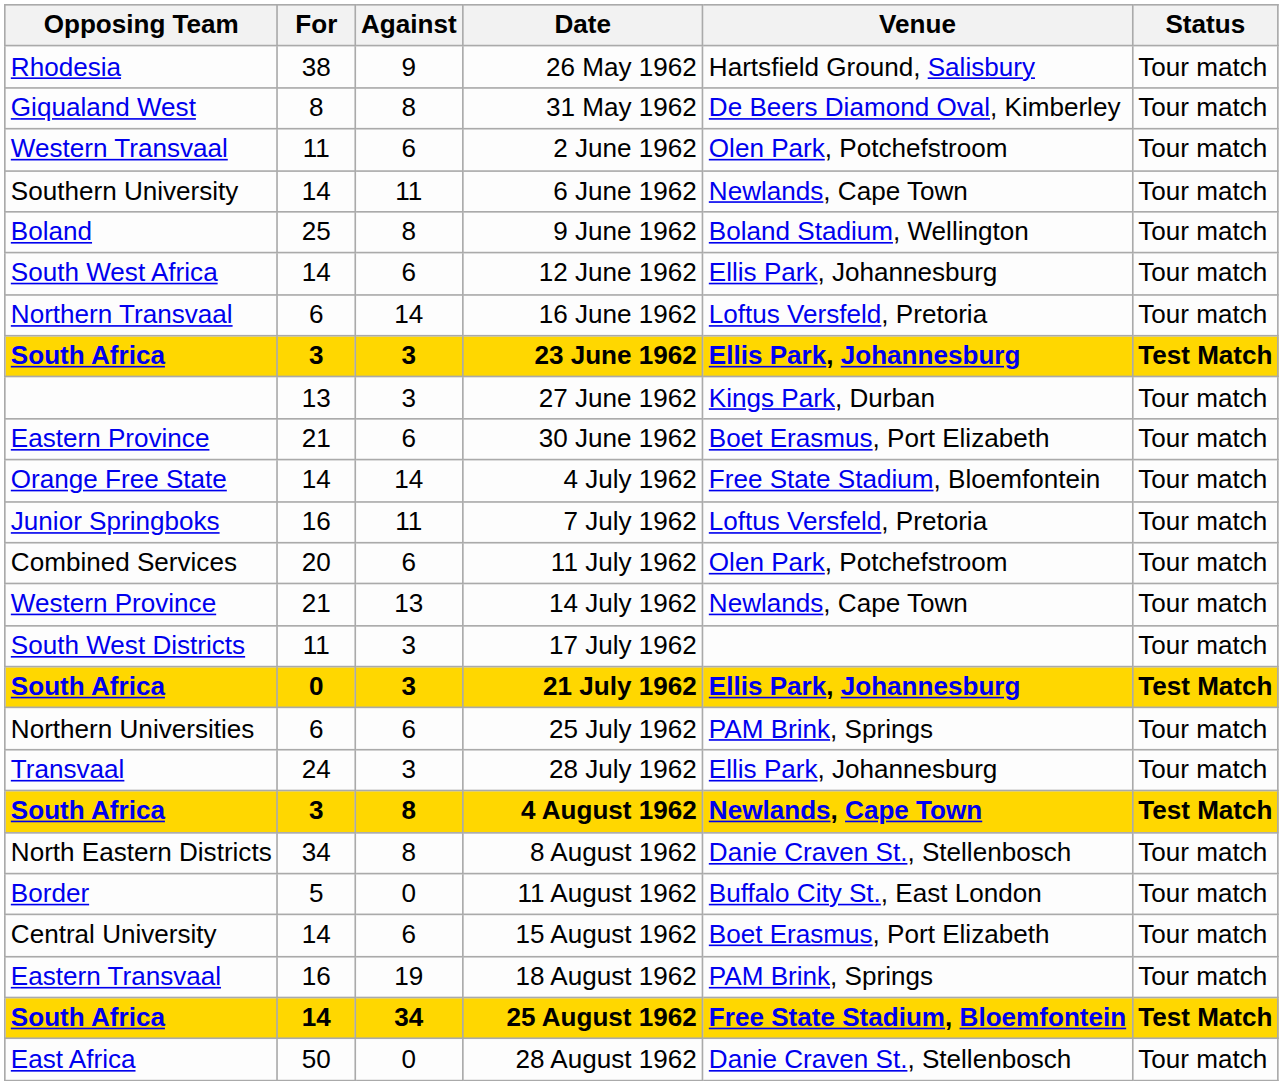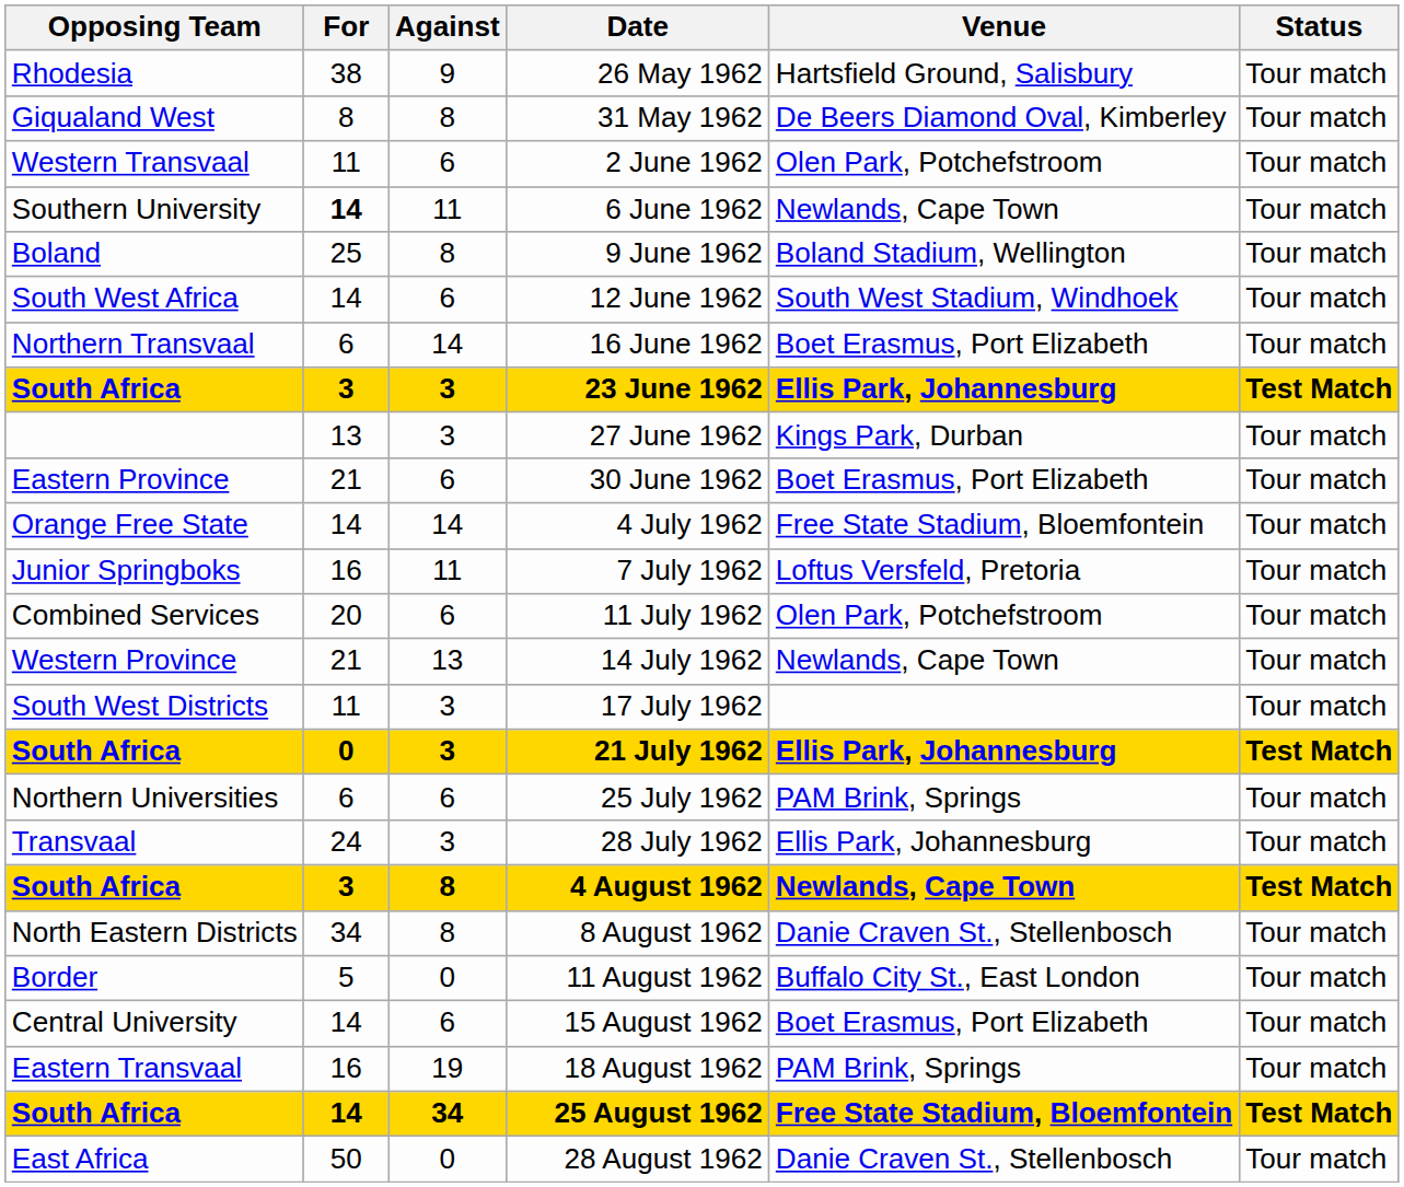6 June 1962 | For: normal -> bold
12 June 1962 | Venue: Ellis Park, Johannesburg -> South West Stadium, Windhoek
16 June 1962 | Venue: Loftus Versfeld, Pretoria -> Boet Erasmus, Port Elizabeth
